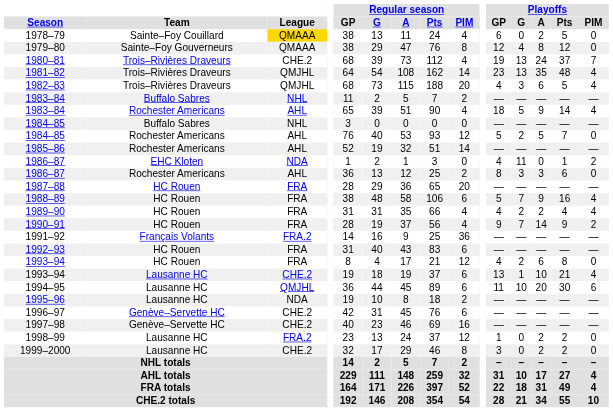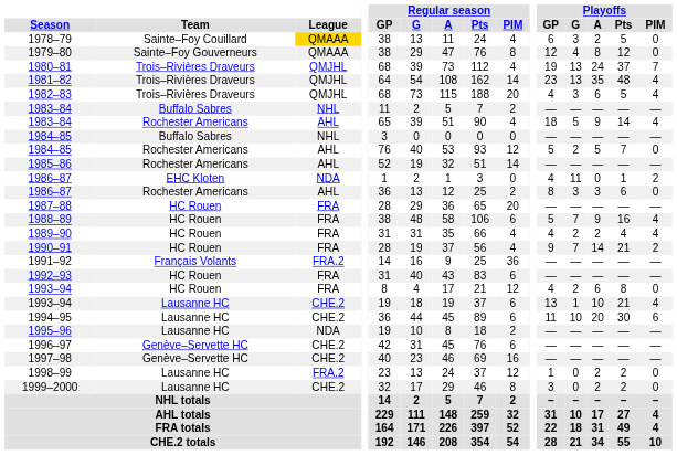1978–79 | Playoffs / G: 0 -> 3
1980–81 | League: CHE.2 -> QMJHL
1990–91 | Playoffs / Pts: 9 -> 21
1994–95 | League: QMJHL -> CHE.2
